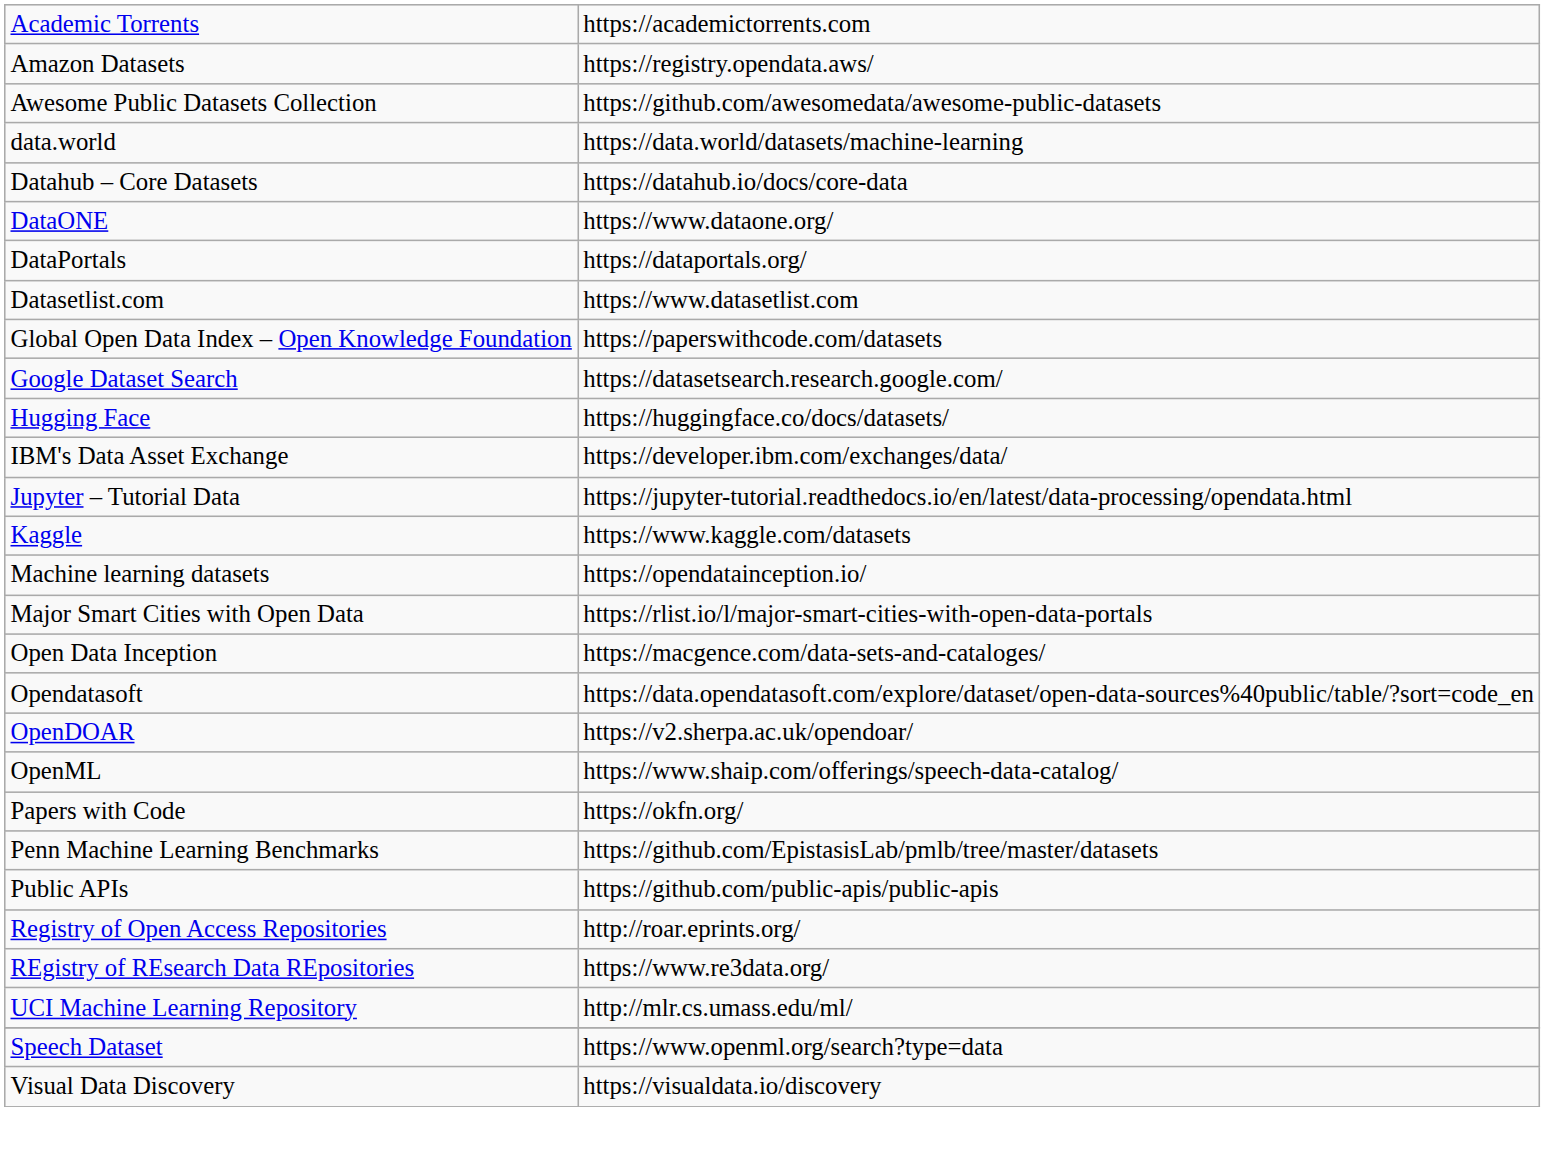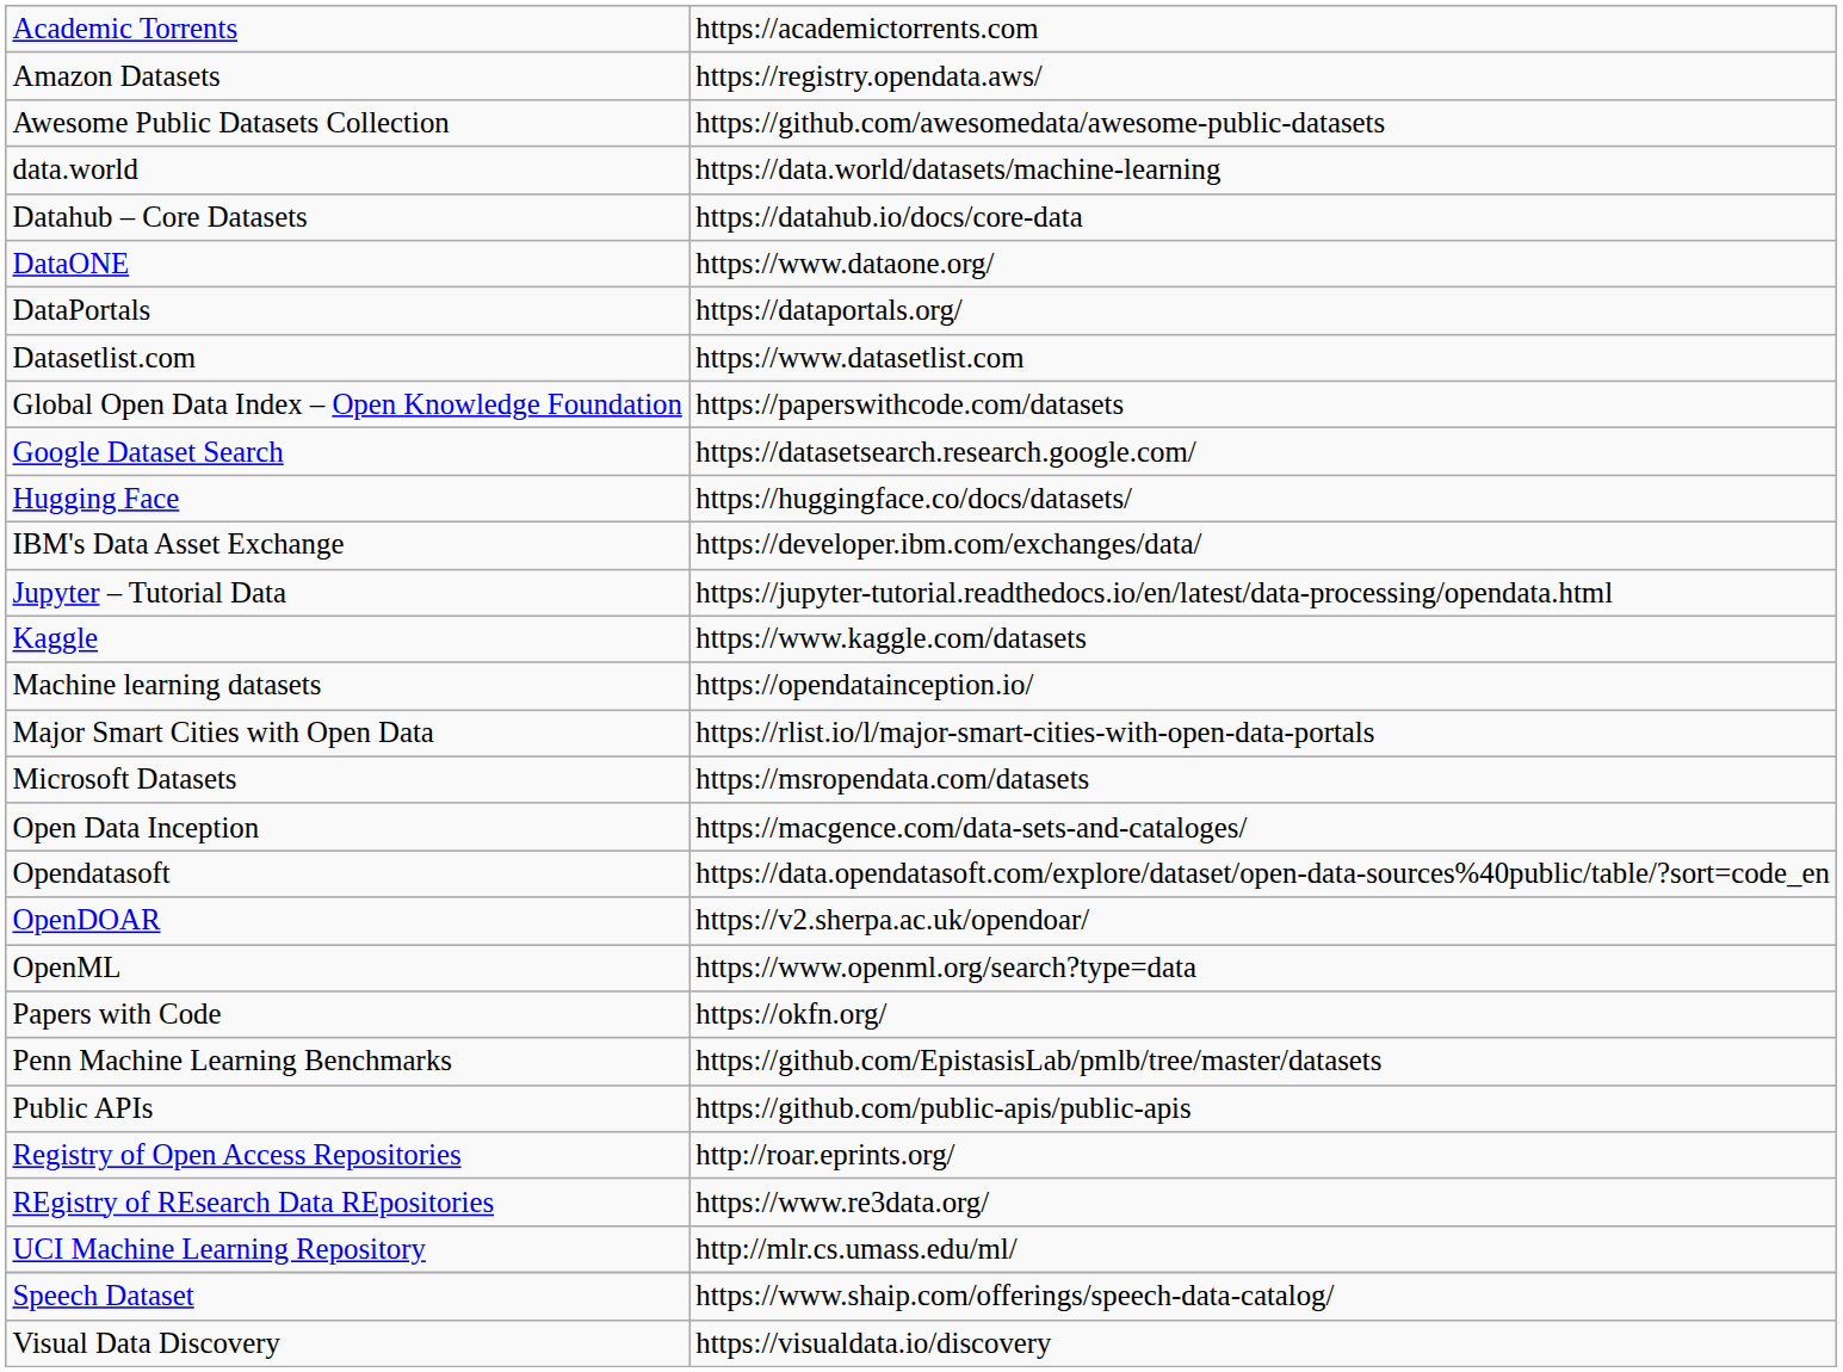+ row: Microsoft Datasets | https://msropendata.com/datasets
OpenML | column 2: https://www.shaip.com/offerings/speech-data-catalog/ -> https://www.openml.org/search?type=data
Speech Dataset | column 2: https://www.openml.org/search?type=data -> https://www.shaip.com/offerings/speech-data-catalog/
